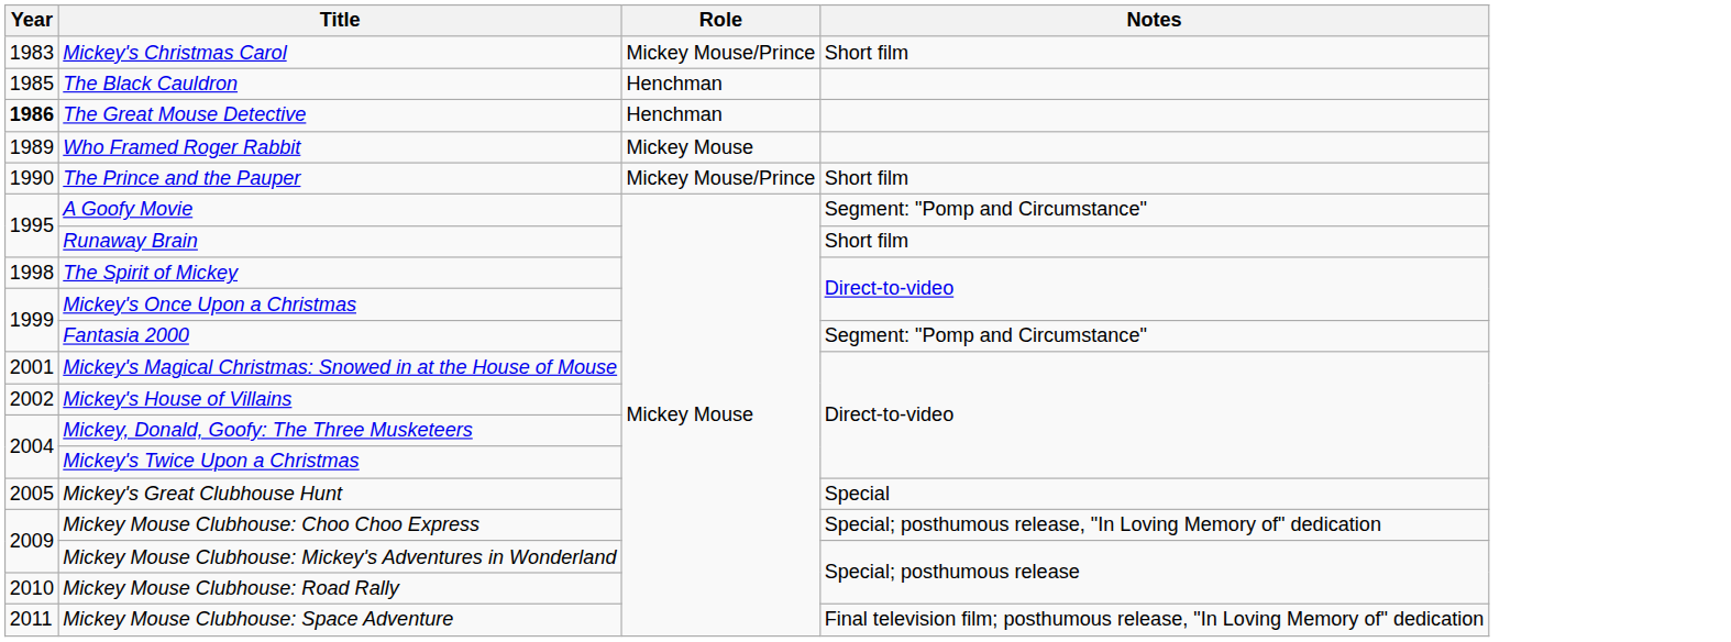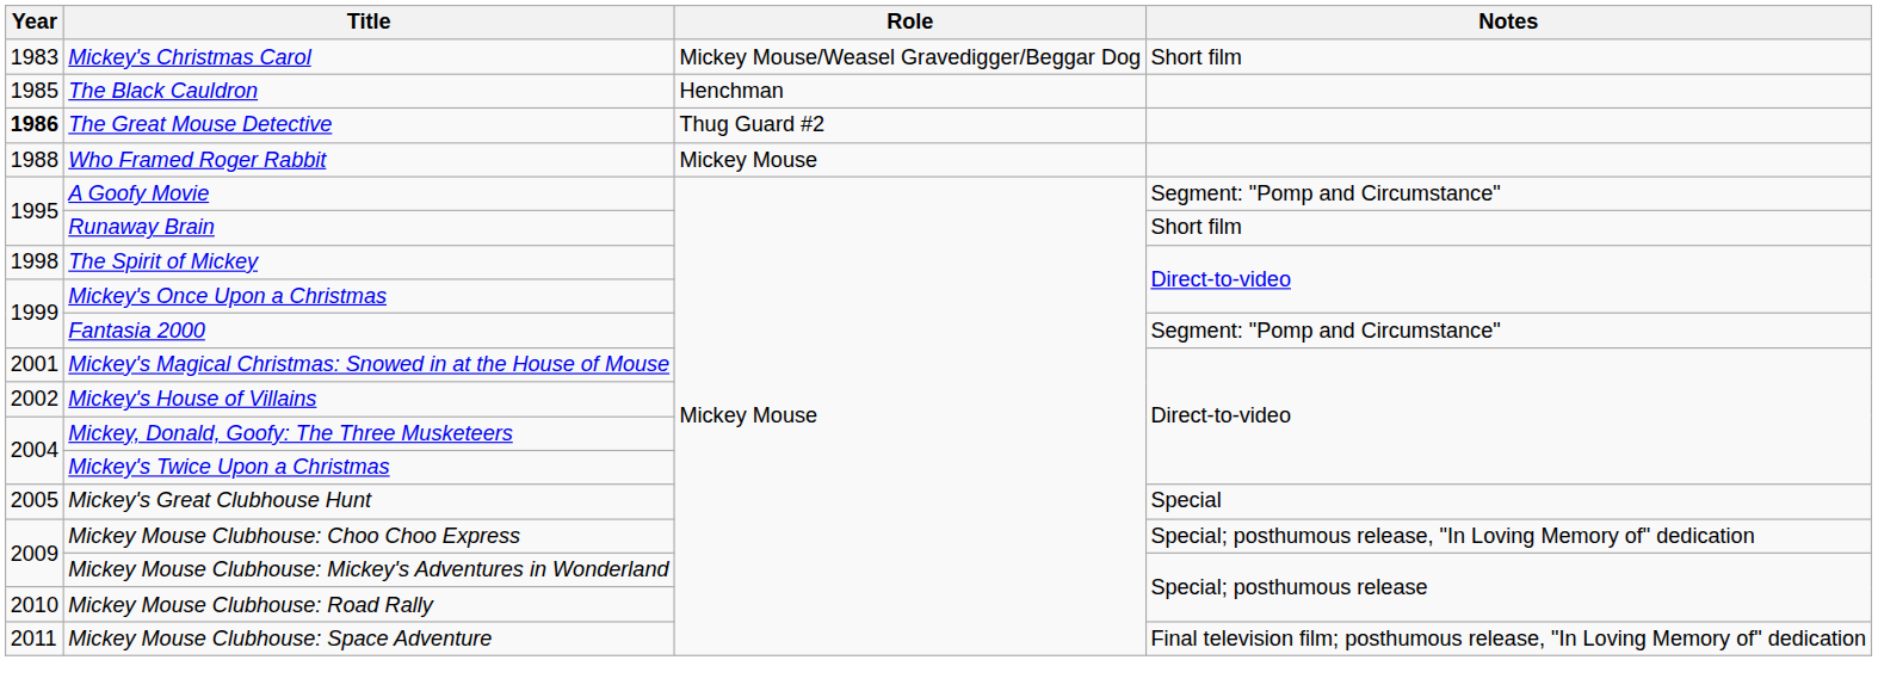Mickey's Christmas Carol | Role: Mickey Mouse/Prince -> Mickey Mouse/Weasel Gravedigger/Beggar Dog
The Great Mouse Detective | Role: Henchman -> Thug Guard #2
Who Framed Roger Rabbit | Year: 1989 -> 1988
- row: 1990 | The Prince and the Pauper | Mickey Mouse/Prince | Short film
